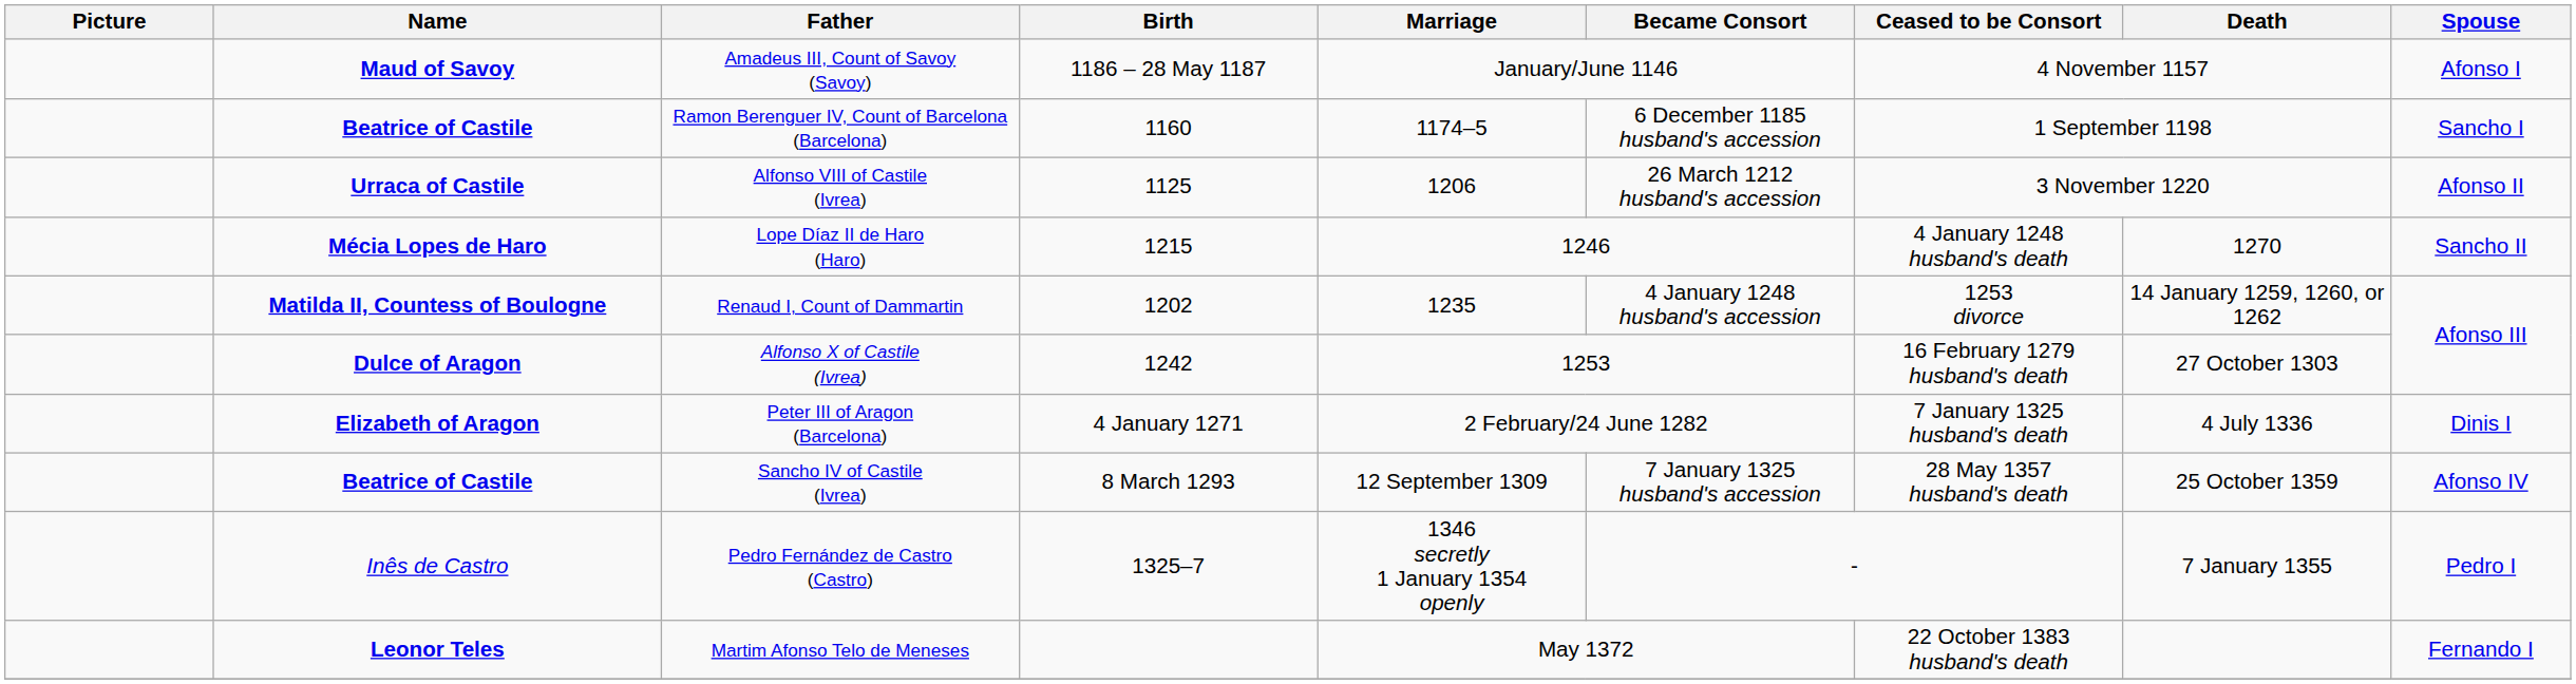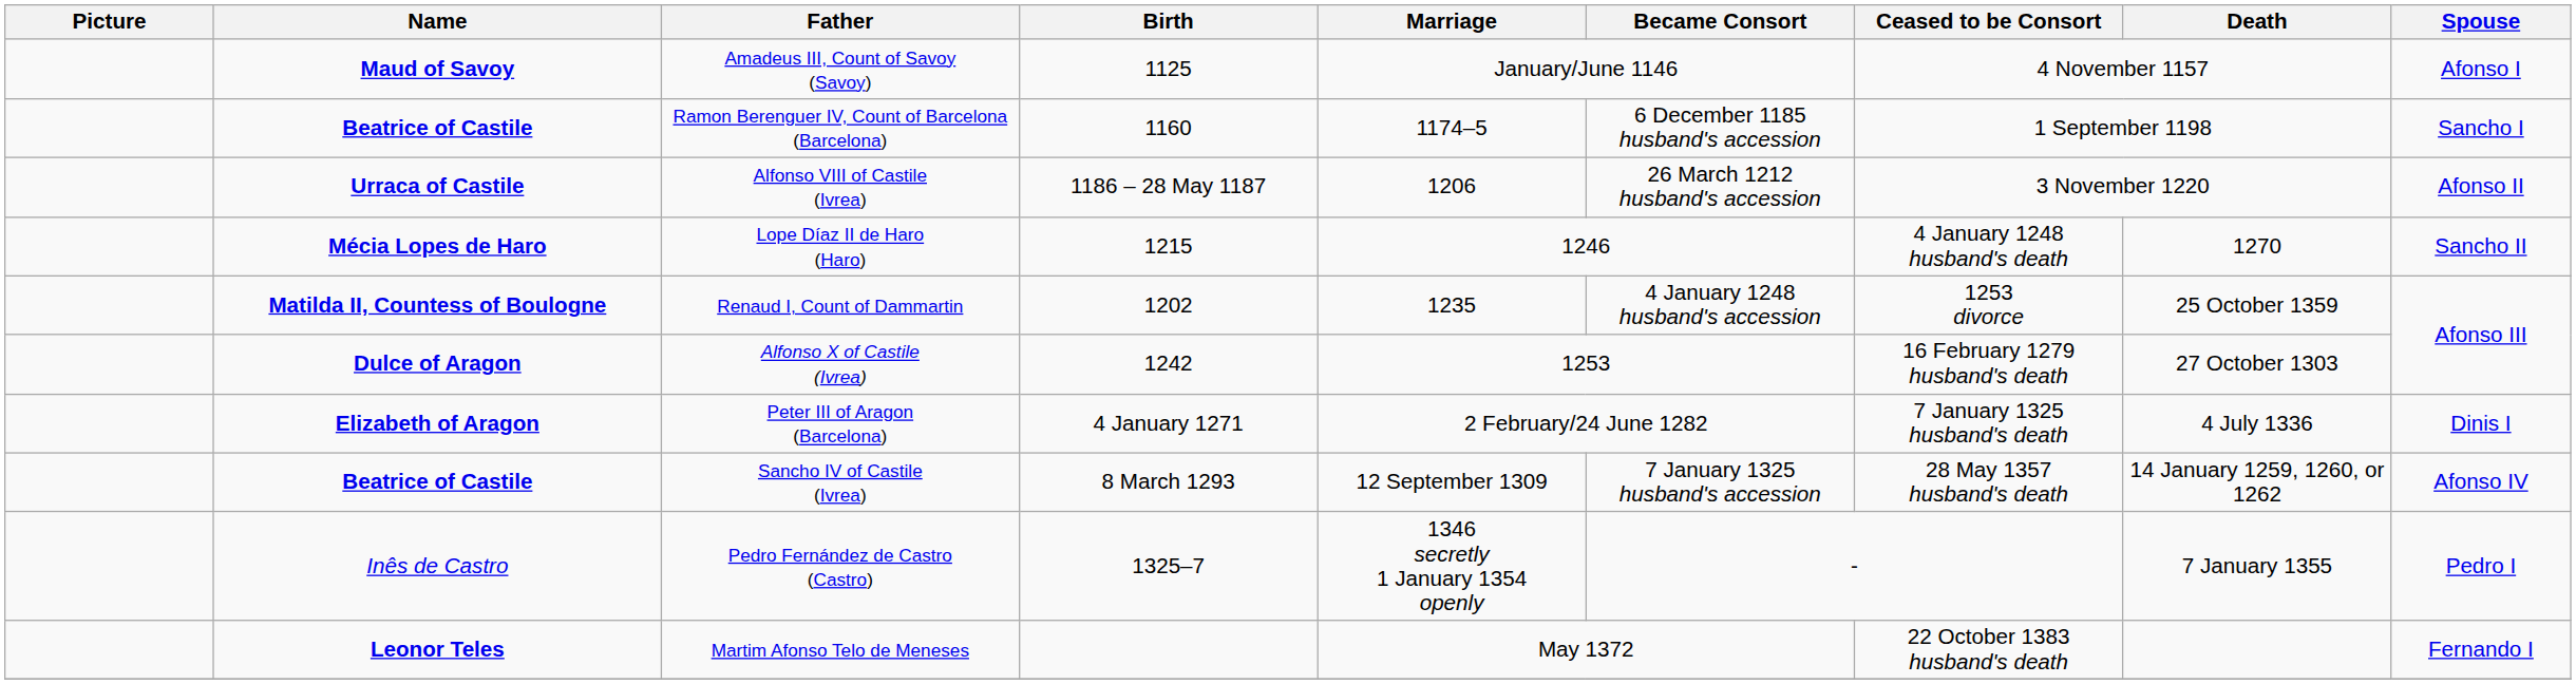Amadeus III, Count of Savoy (Savoy) | Birth: 1186 – 28 May 1187 -> 1125
Alfonso VIII of Castile (Ivrea) | Birth: 1125 -> 1186 – 28 May 1187
Renaud I, Count of Dammartin | Death: 14 January 1259, 1260, or 1262 -> 25 October 1359
Sancho IV of Castile (Ivrea) | Death: 25 October 1359 -> 14 January 1259, 1260, or 1262
